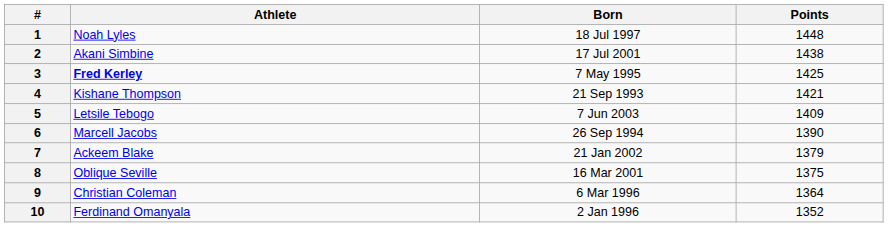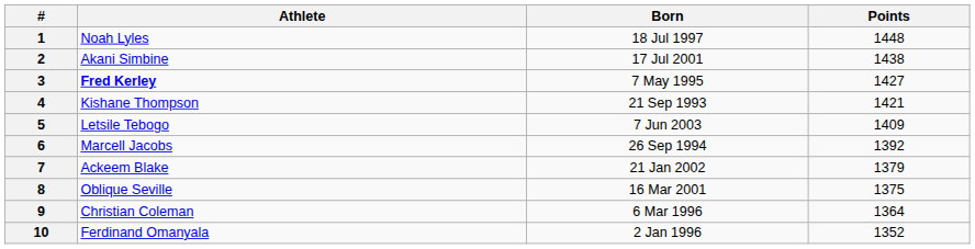3 | Points: 1425 -> 1427
6 | Points: 1390 -> 1392
